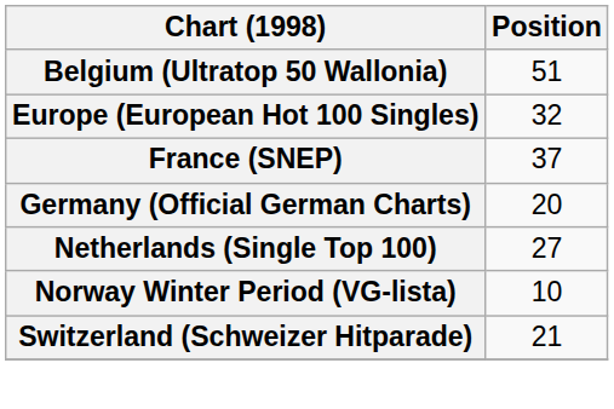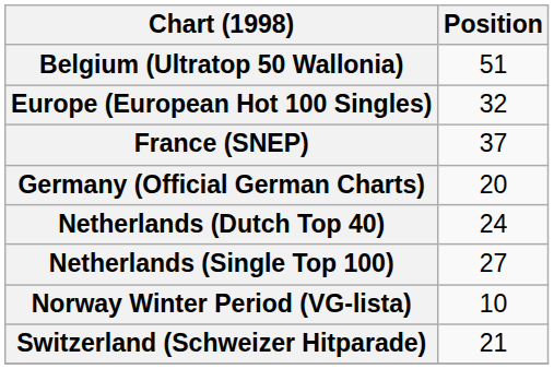+ row: Netherlands (Dutch Top 40) | 24
